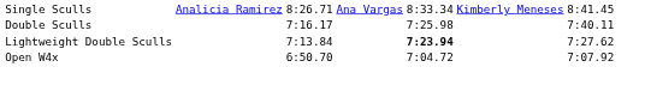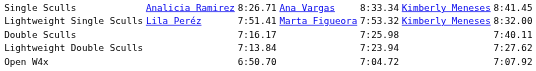+ row: Lightweight Single Sculls | Lila Peréz | 7:51.41 | Marta Figueora | 7:53.32 | Kimberly Meneses | 8:32.00
Lightweight Double Sculls | column 5: bold -> normal
